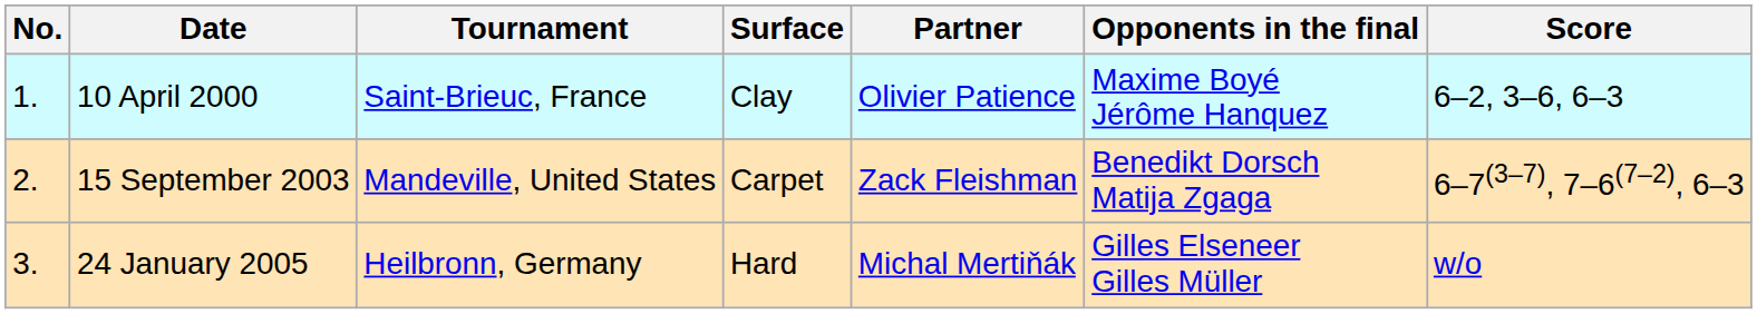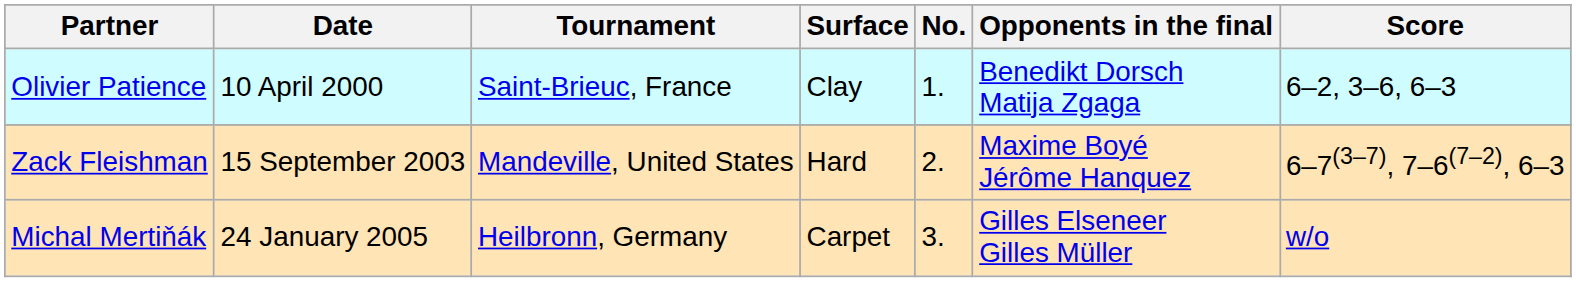columns swapped: No. <-> Partner
10 April 2000 | Opponents in the final: Maxime Boyé Jérôme Hanquez -> Benedikt Dorsch Matija Zgaga
15 September 2003 | Surface: Carpet -> Hard
15 September 2003 | Opponents in the final: Benedikt Dorsch Matija Zgaga -> Maxime Boyé Jérôme Hanquez
24 January 2005 | Surface: Hard -> Carpet
